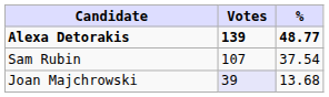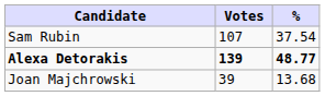rows swapped: Alexa Detorakis <-> Sam Rubin
Joan Majchrowski | Votes: lavender background -> no background
